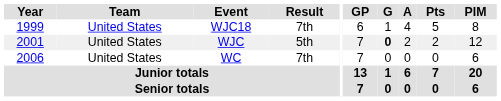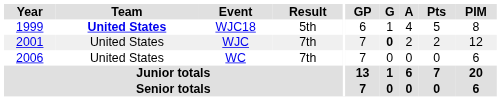WJC18 | Team: normal -> bold
WJC18 | Result: 7th -> 5th
WJC | Result: 5th -> 7th
